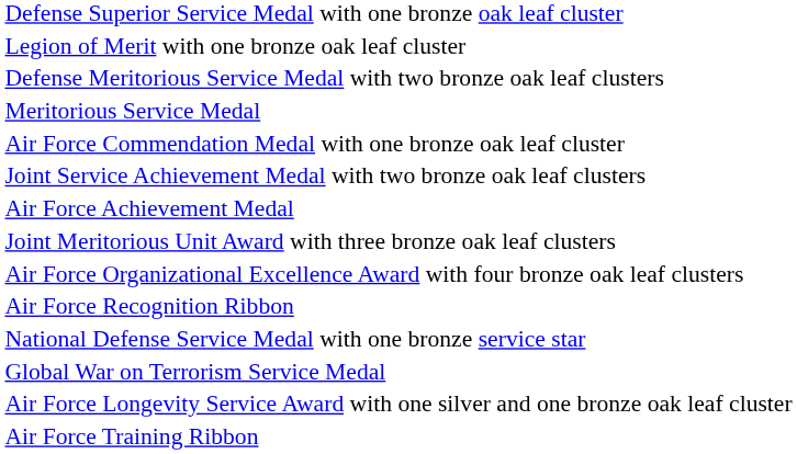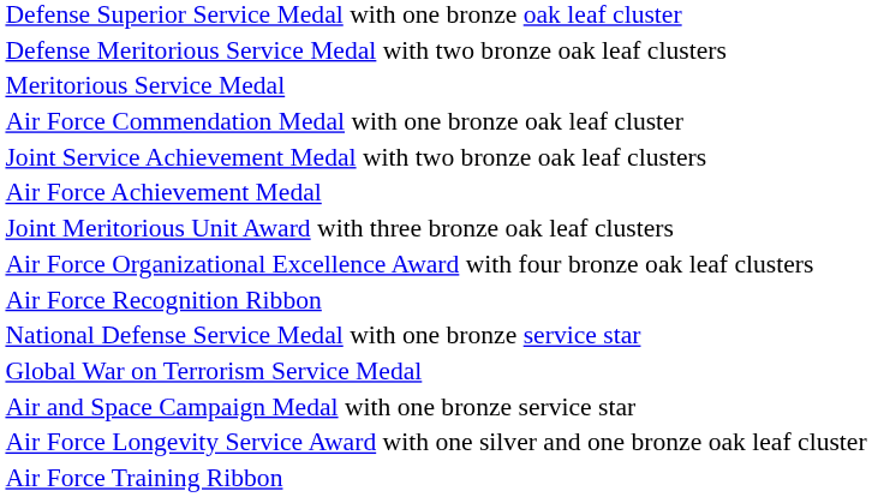- row: Legion of Merit with one bronze oak leaf cluster
+ row: Air and Space Campaign Medal with one bronze service star
